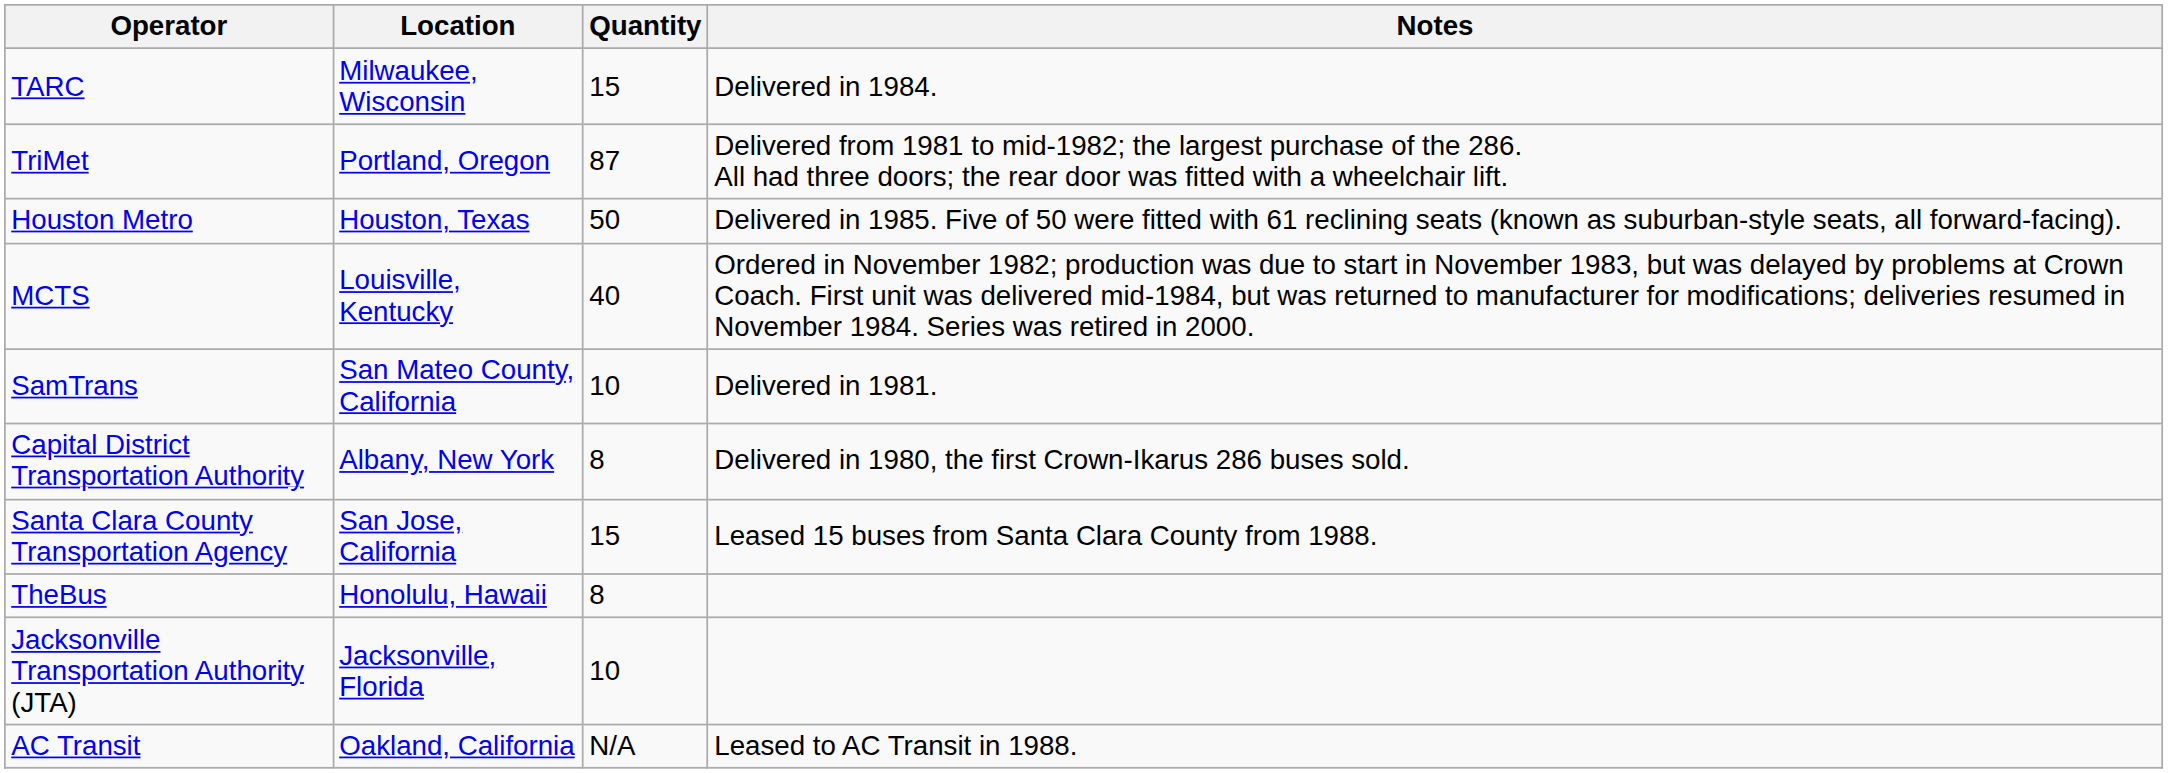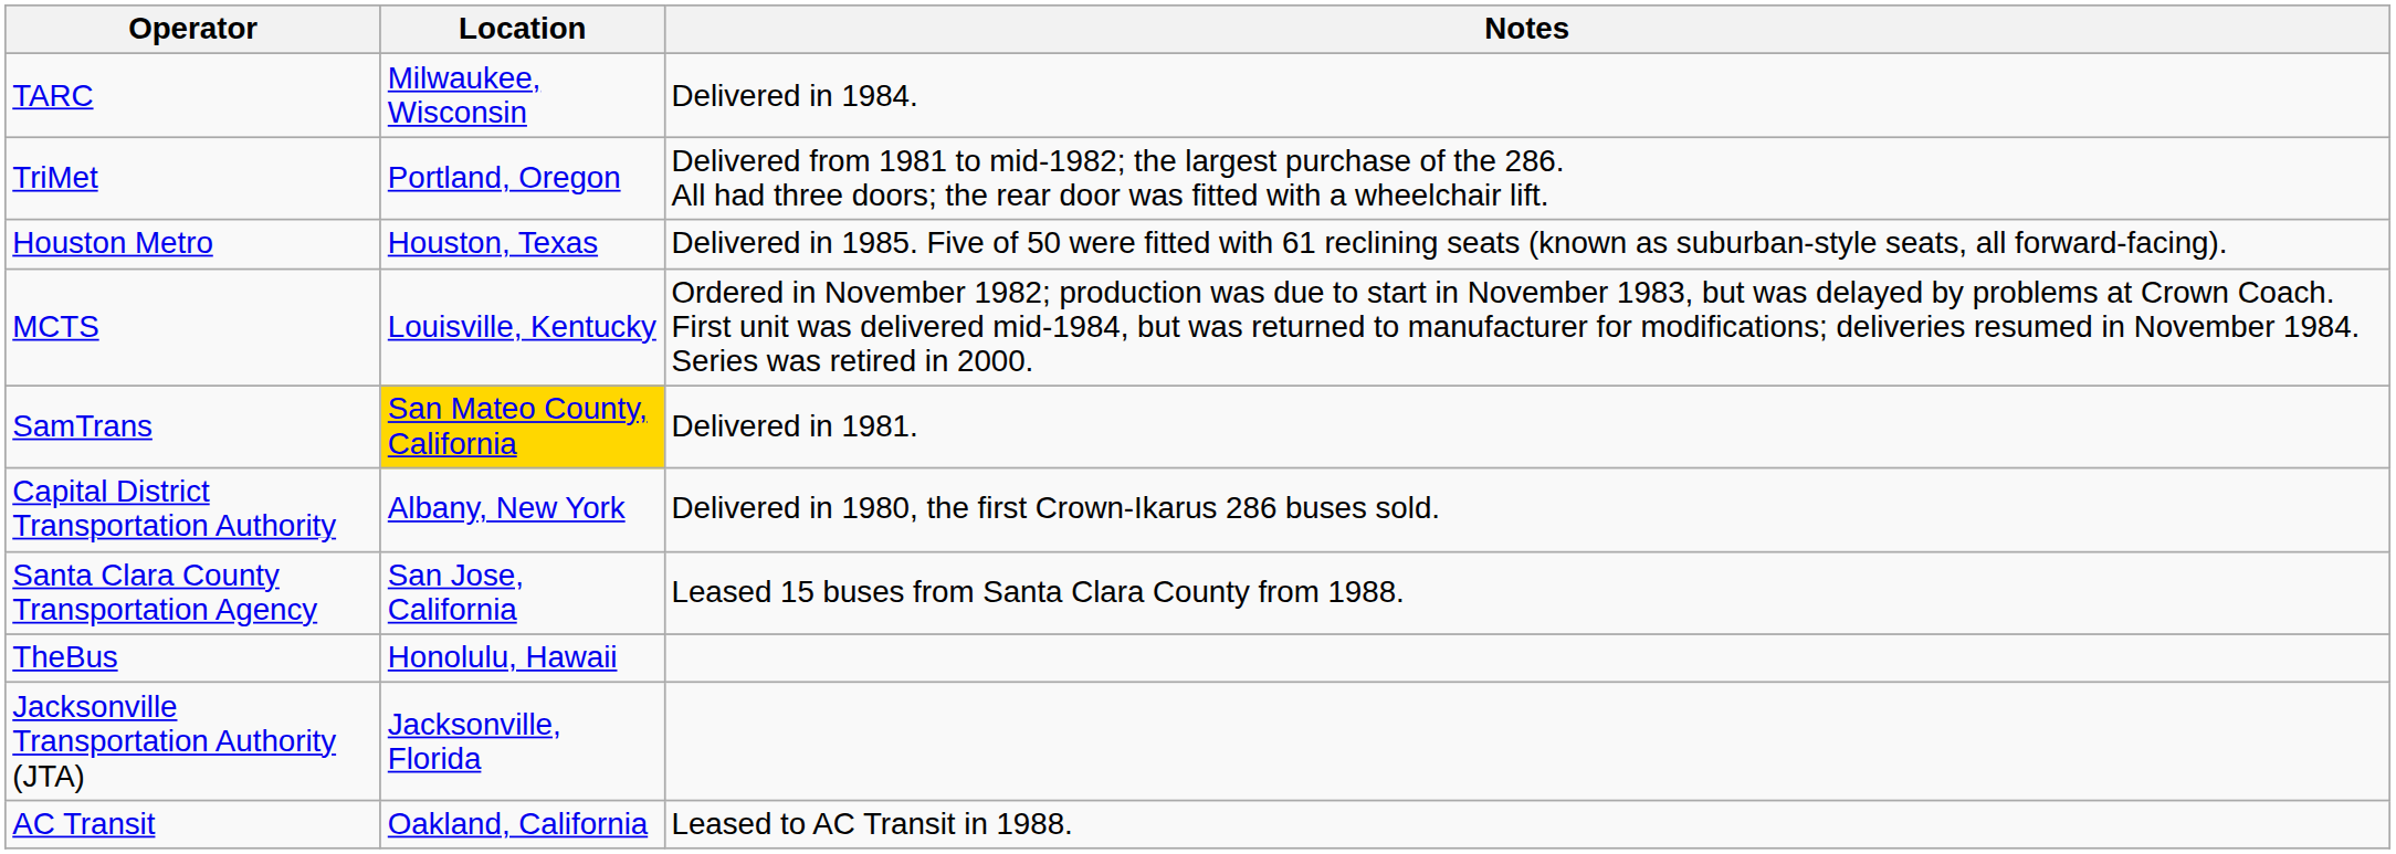- column: Quantity | 15 | 87 | 50 | 40 | 10 | 8 | 15 | 8 | 10 | N/A
SamTrans | Location: no background -> gold background
